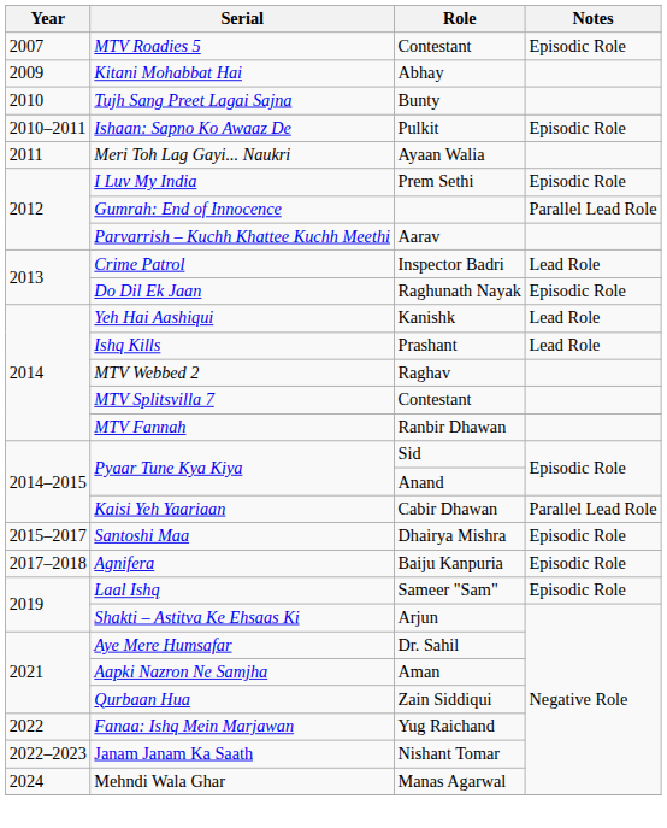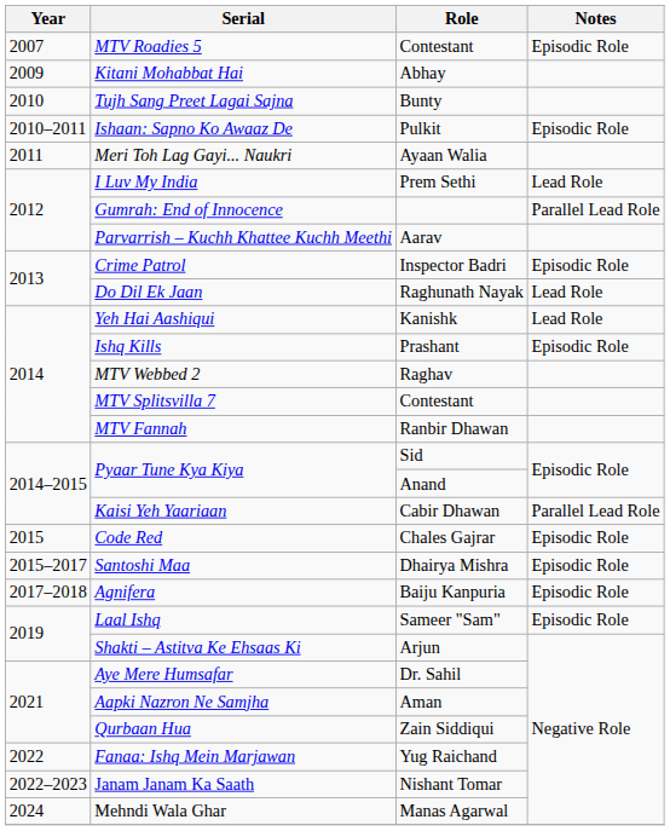I Luv My India | Notes: Episodic Role -> Lead Role
Crime Patrol | Notes: Lead Role -> Episodic Role
Do Dil Ek Jaan | Notes: Episodic Role -> Lead Role
Ishq Kills | Notes: Lead Role -> Episodic Role
+ row: 2015 | Code Red | Chales Gajrar | Episodic Role
